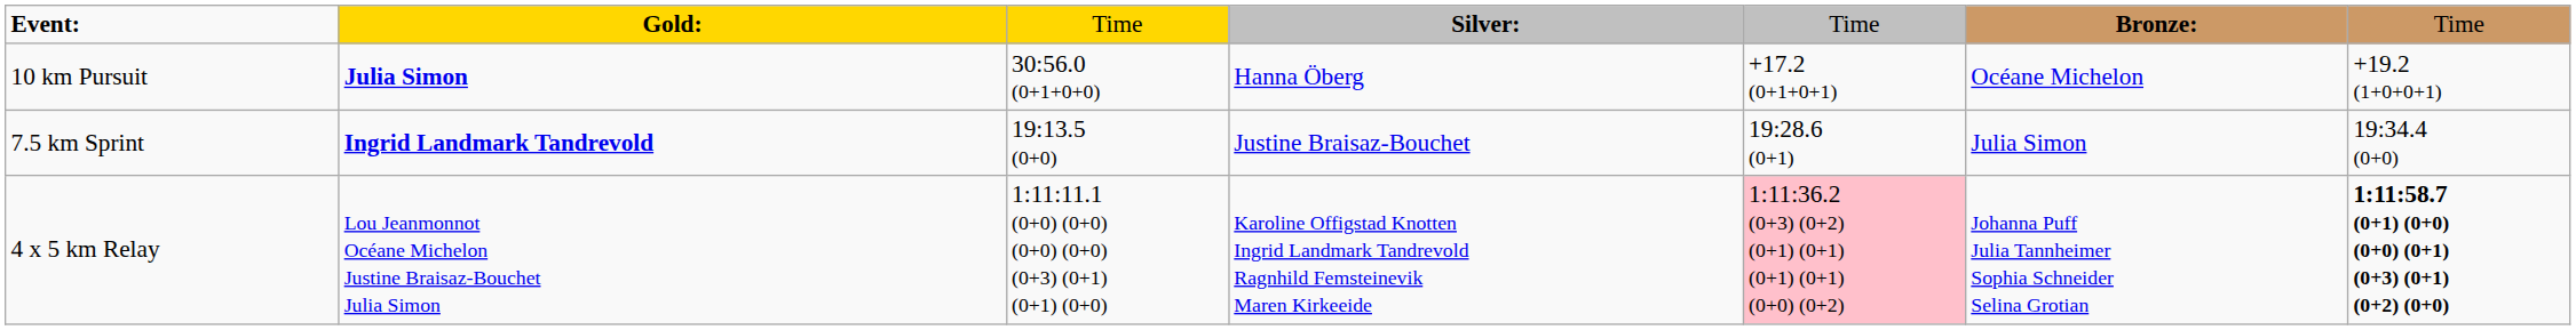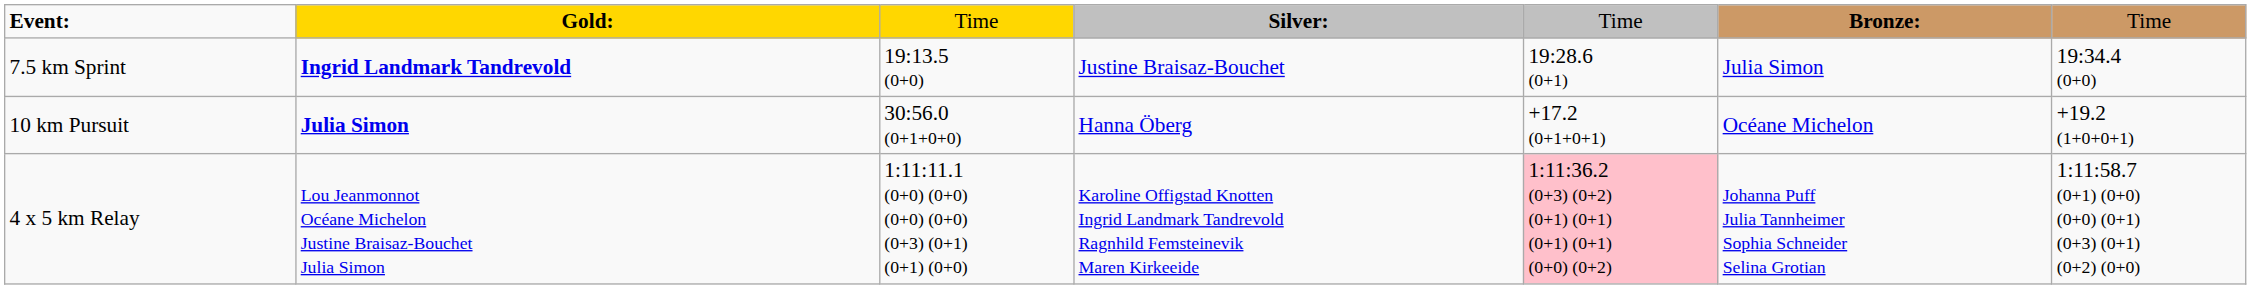rows swapped: 7.5 km Sprint <-> 10 km Pursuit
4 x 5 km Relay | column 7: bold -> normal
